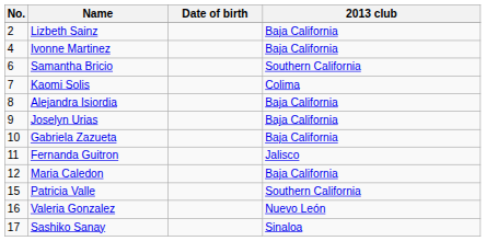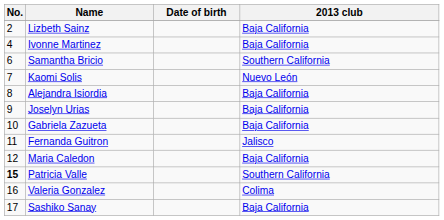Kaomi Solis | 2013 club: Colima -> Nuevo León
Patricia Valle | No.: normal -> bold
Valeria Gonzalez | 2013 club: Nuevo León -> Colima
Sashiko Sanay | 2013 club: Sinaloa -> Baja California
